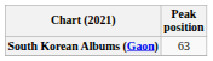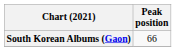South Korean Albums (Gaon) | Peak position: 63 -> 66
